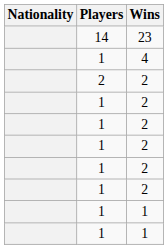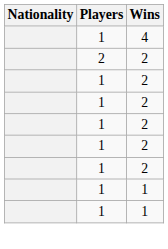- row: 14 | 23
